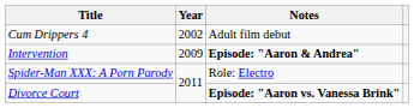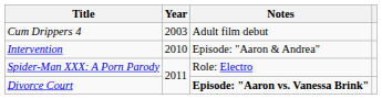Cum Drippers 4 | Year: 2002 -> 2003
Intervention | Year: 2009 -> 2010
Intervention | Notes: bold -> normal
